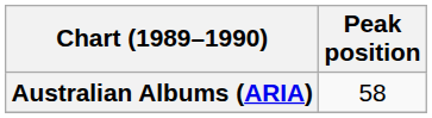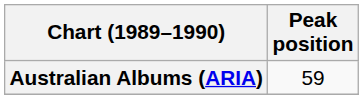Australian Albums (ARIA) | Peak position: 58 -> 59
